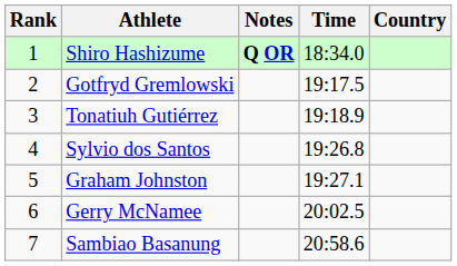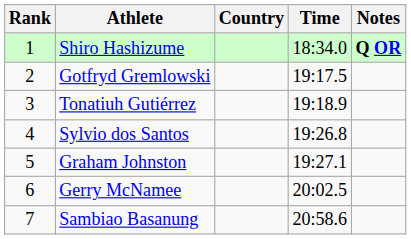columns swapped: Country <-> Notes
